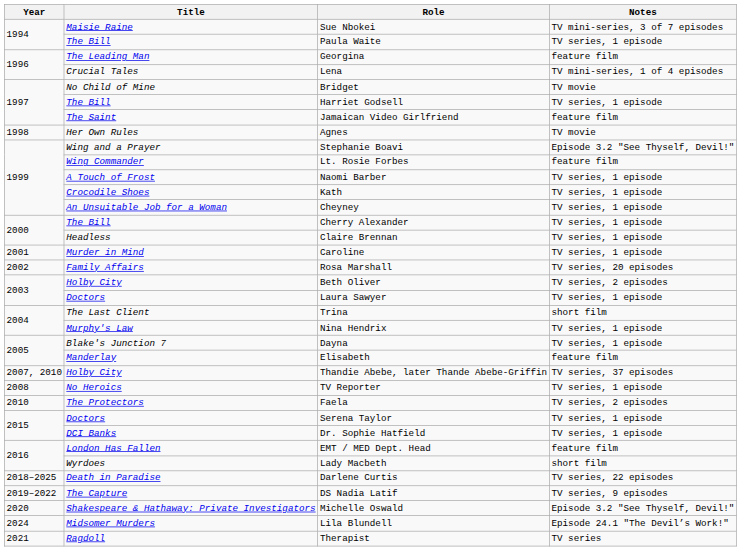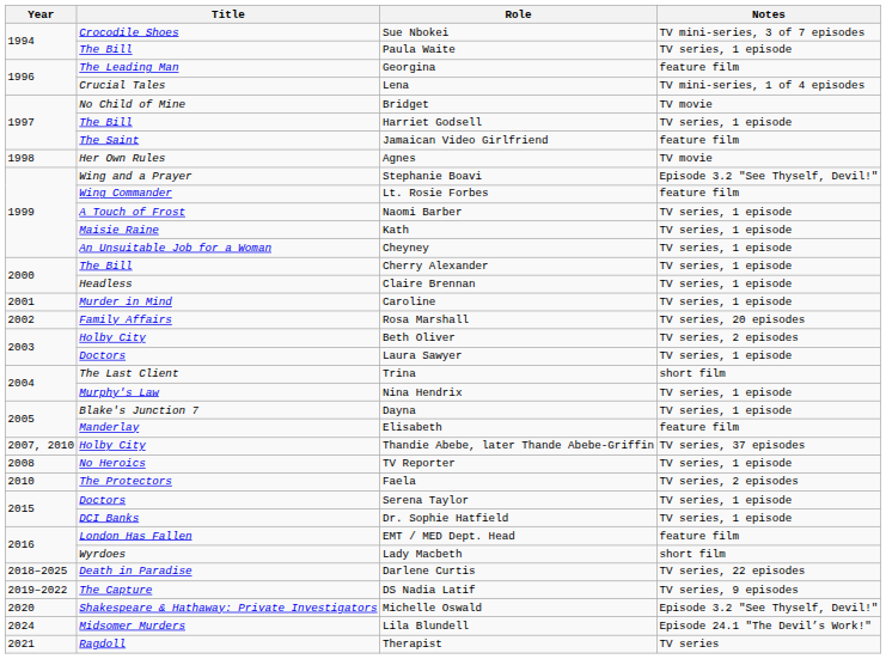Sue Nbokei | Title: Maisie Raine -> Crocodile Shoes
Kath | Title: Crocodile Shoes -> Maisie Raine
